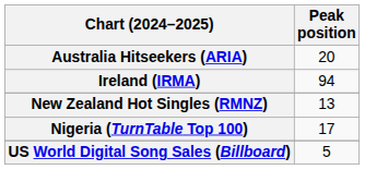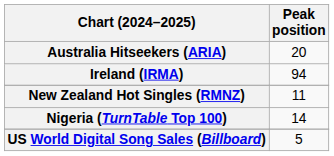New Zealand Hot Singles (RMNZ) | Peak position: 13 -> 11
Nigeria (TurnTable Top 100) | Peak position: 17 -> 14
